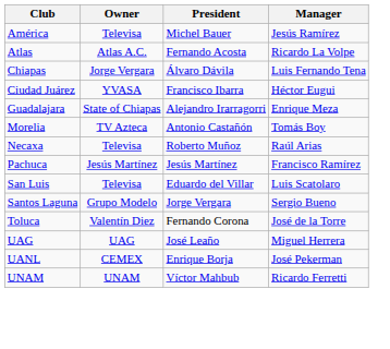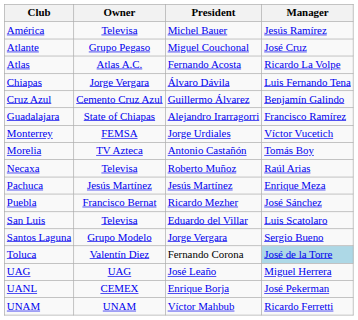+ row: Atlante | Grupo Pegaso | Miguel Couchonal | José Cruz
- row: Ciudad Juárez | YVASA | Francisco Ibarra | Héctor Eugui
+ row: Cruz Azul | Cemento Cruz Azul | Guillermo Álvarez | Benjamín Galindo
Guadalajara | Manager: Enrique Meza -> Francisco Ramírez
+ row: Monterrey | FEMSA | Jorge Urdiales | Víctor Vucetich
Pachuca | Manager: Francisco Ramírez -> Enrique Meza
+ row: Puebla | Francisco Bernat | Ricardo Mezher | José Sánchez
Toluca | Manager: no background -> lightblue background
